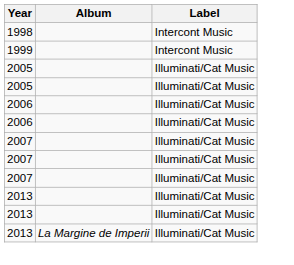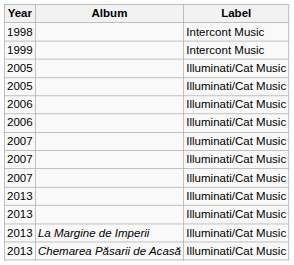+ row: 2013 | Chemarea Păsarii de Acasă | Illuminati/Cat Music
